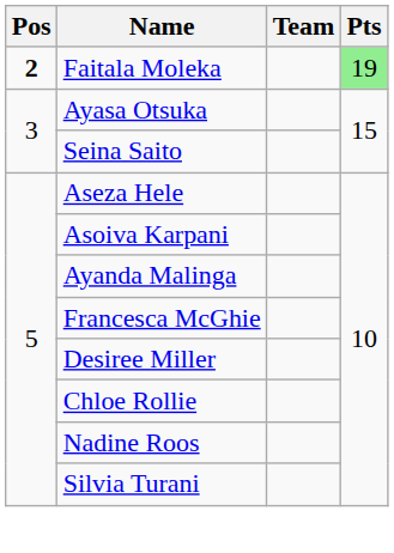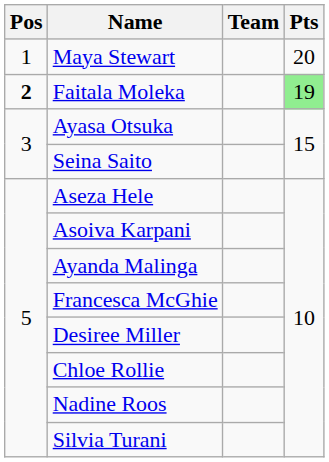+ row: 1 | Maya Stewart | 20
